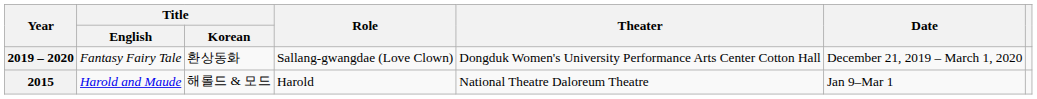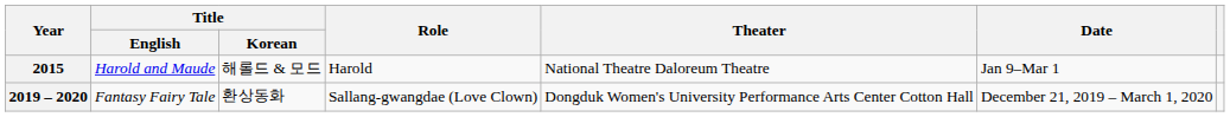rows swapped: 2015 <-> 2019 – 2020
